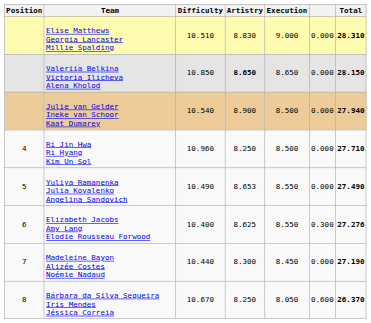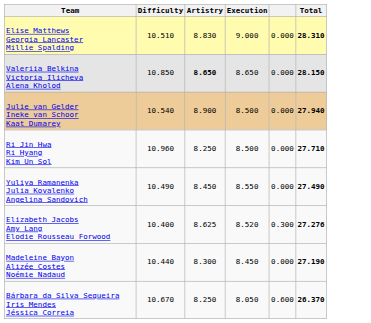- column: Position | 4 | 5 | 6 | 7 | 8
Yuliya Ramanenka Julia Kovalenko Angelina Sandovich | Artistry: 8.653 -> 8.450
Elizabeth Jacobs Amy Lang Elodie Rousseau Forwood | Execution: 8.550 -> 8.520
